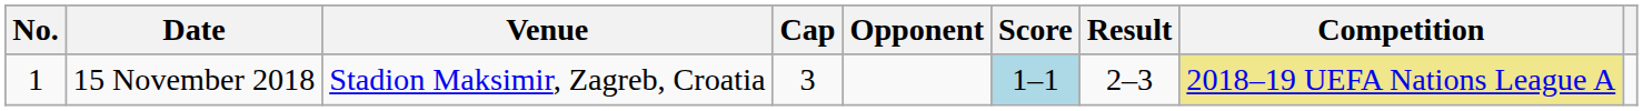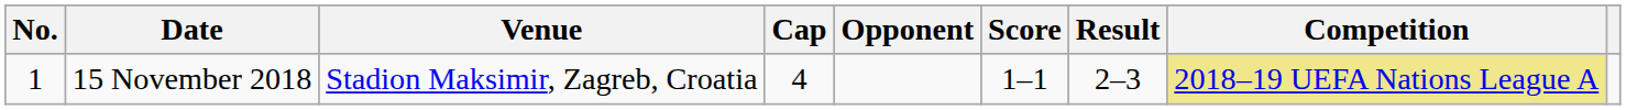15 November 2018 | Cap: 3 -> 4
15 November 2018 | Score: lightblue background -> no background
